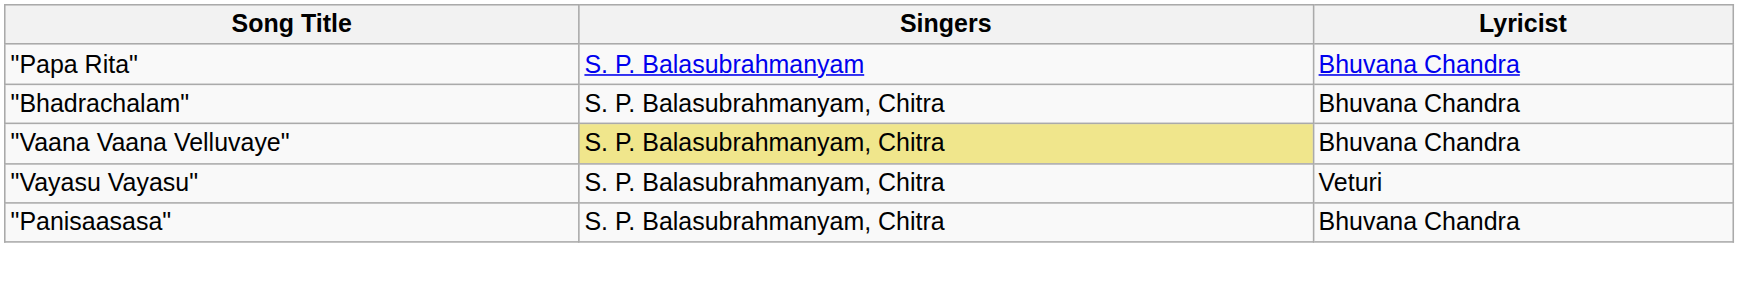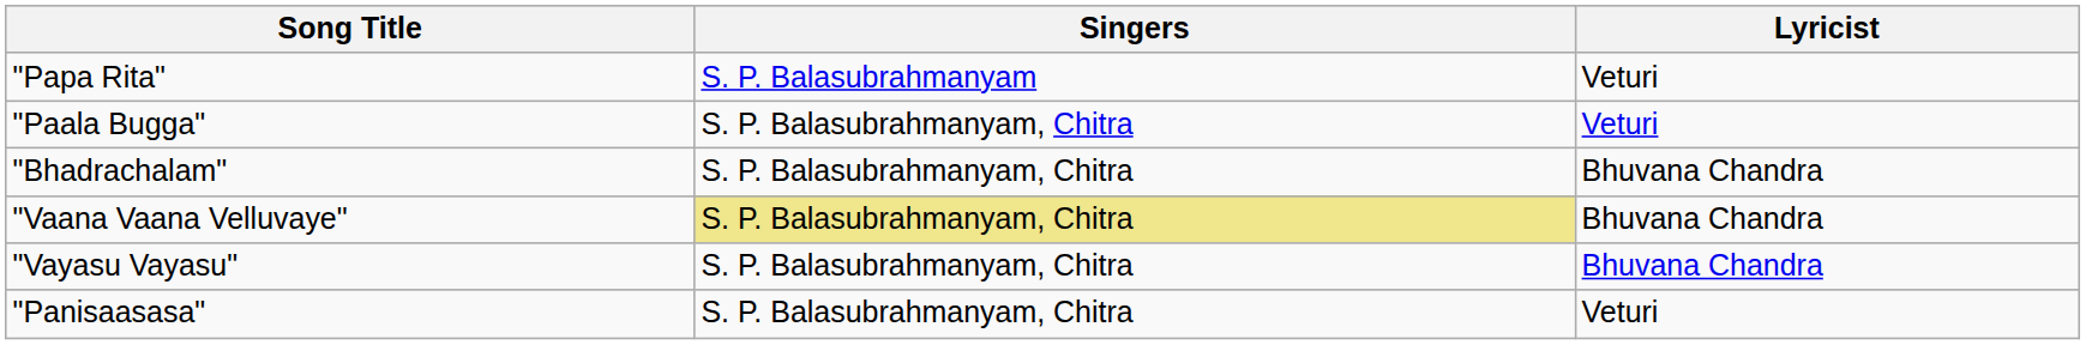"Papa Rita" | Lyricist: Bhuvana Chandra -> Veturi
+ row: "Paala Bugga" | S. P. Balasubrahmanyam, Chitra | Veturi
"Vayasu Vayasu" | Lyricist: Veturi -> Bhuvana Chandra
"Panisaasasa" | Lyricist: Bhuvana Chandra -> Veturi
